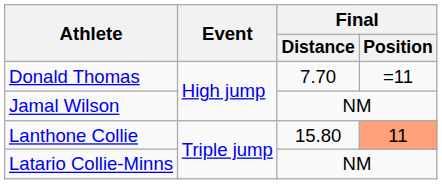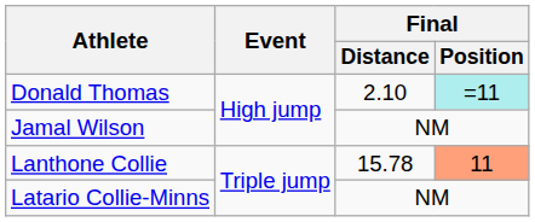Donald Thomas | Final / Distance: 7.70 -> 2.10
Donald Thomas | Final / Position: no background -> paleturquoise background
Lanthone Collie | Final / Distance: 15.80 -> 15.78
